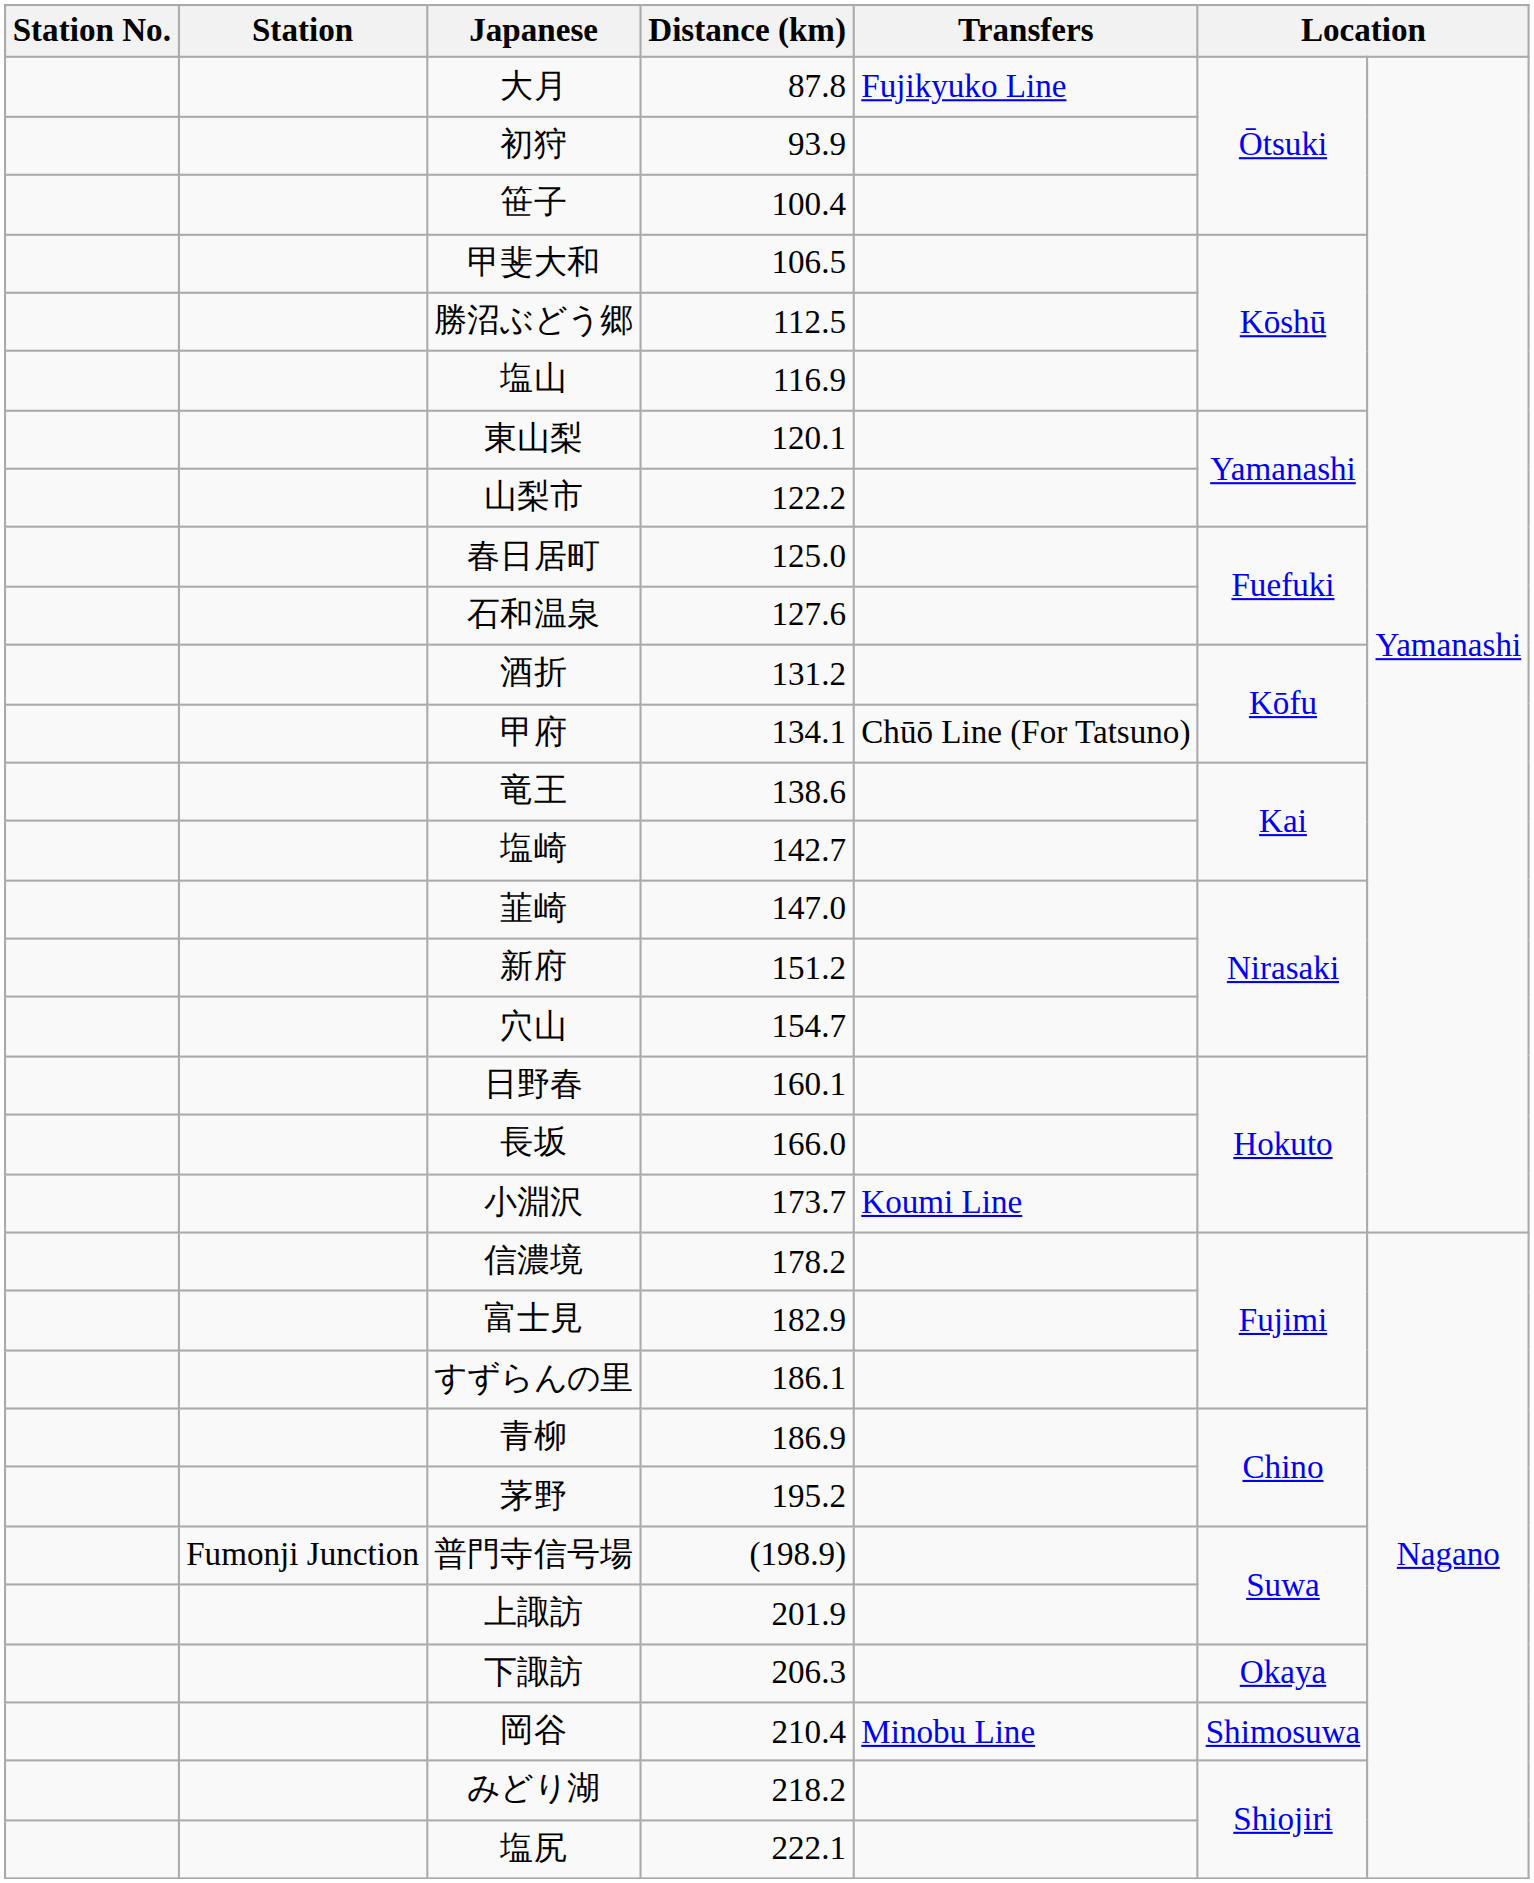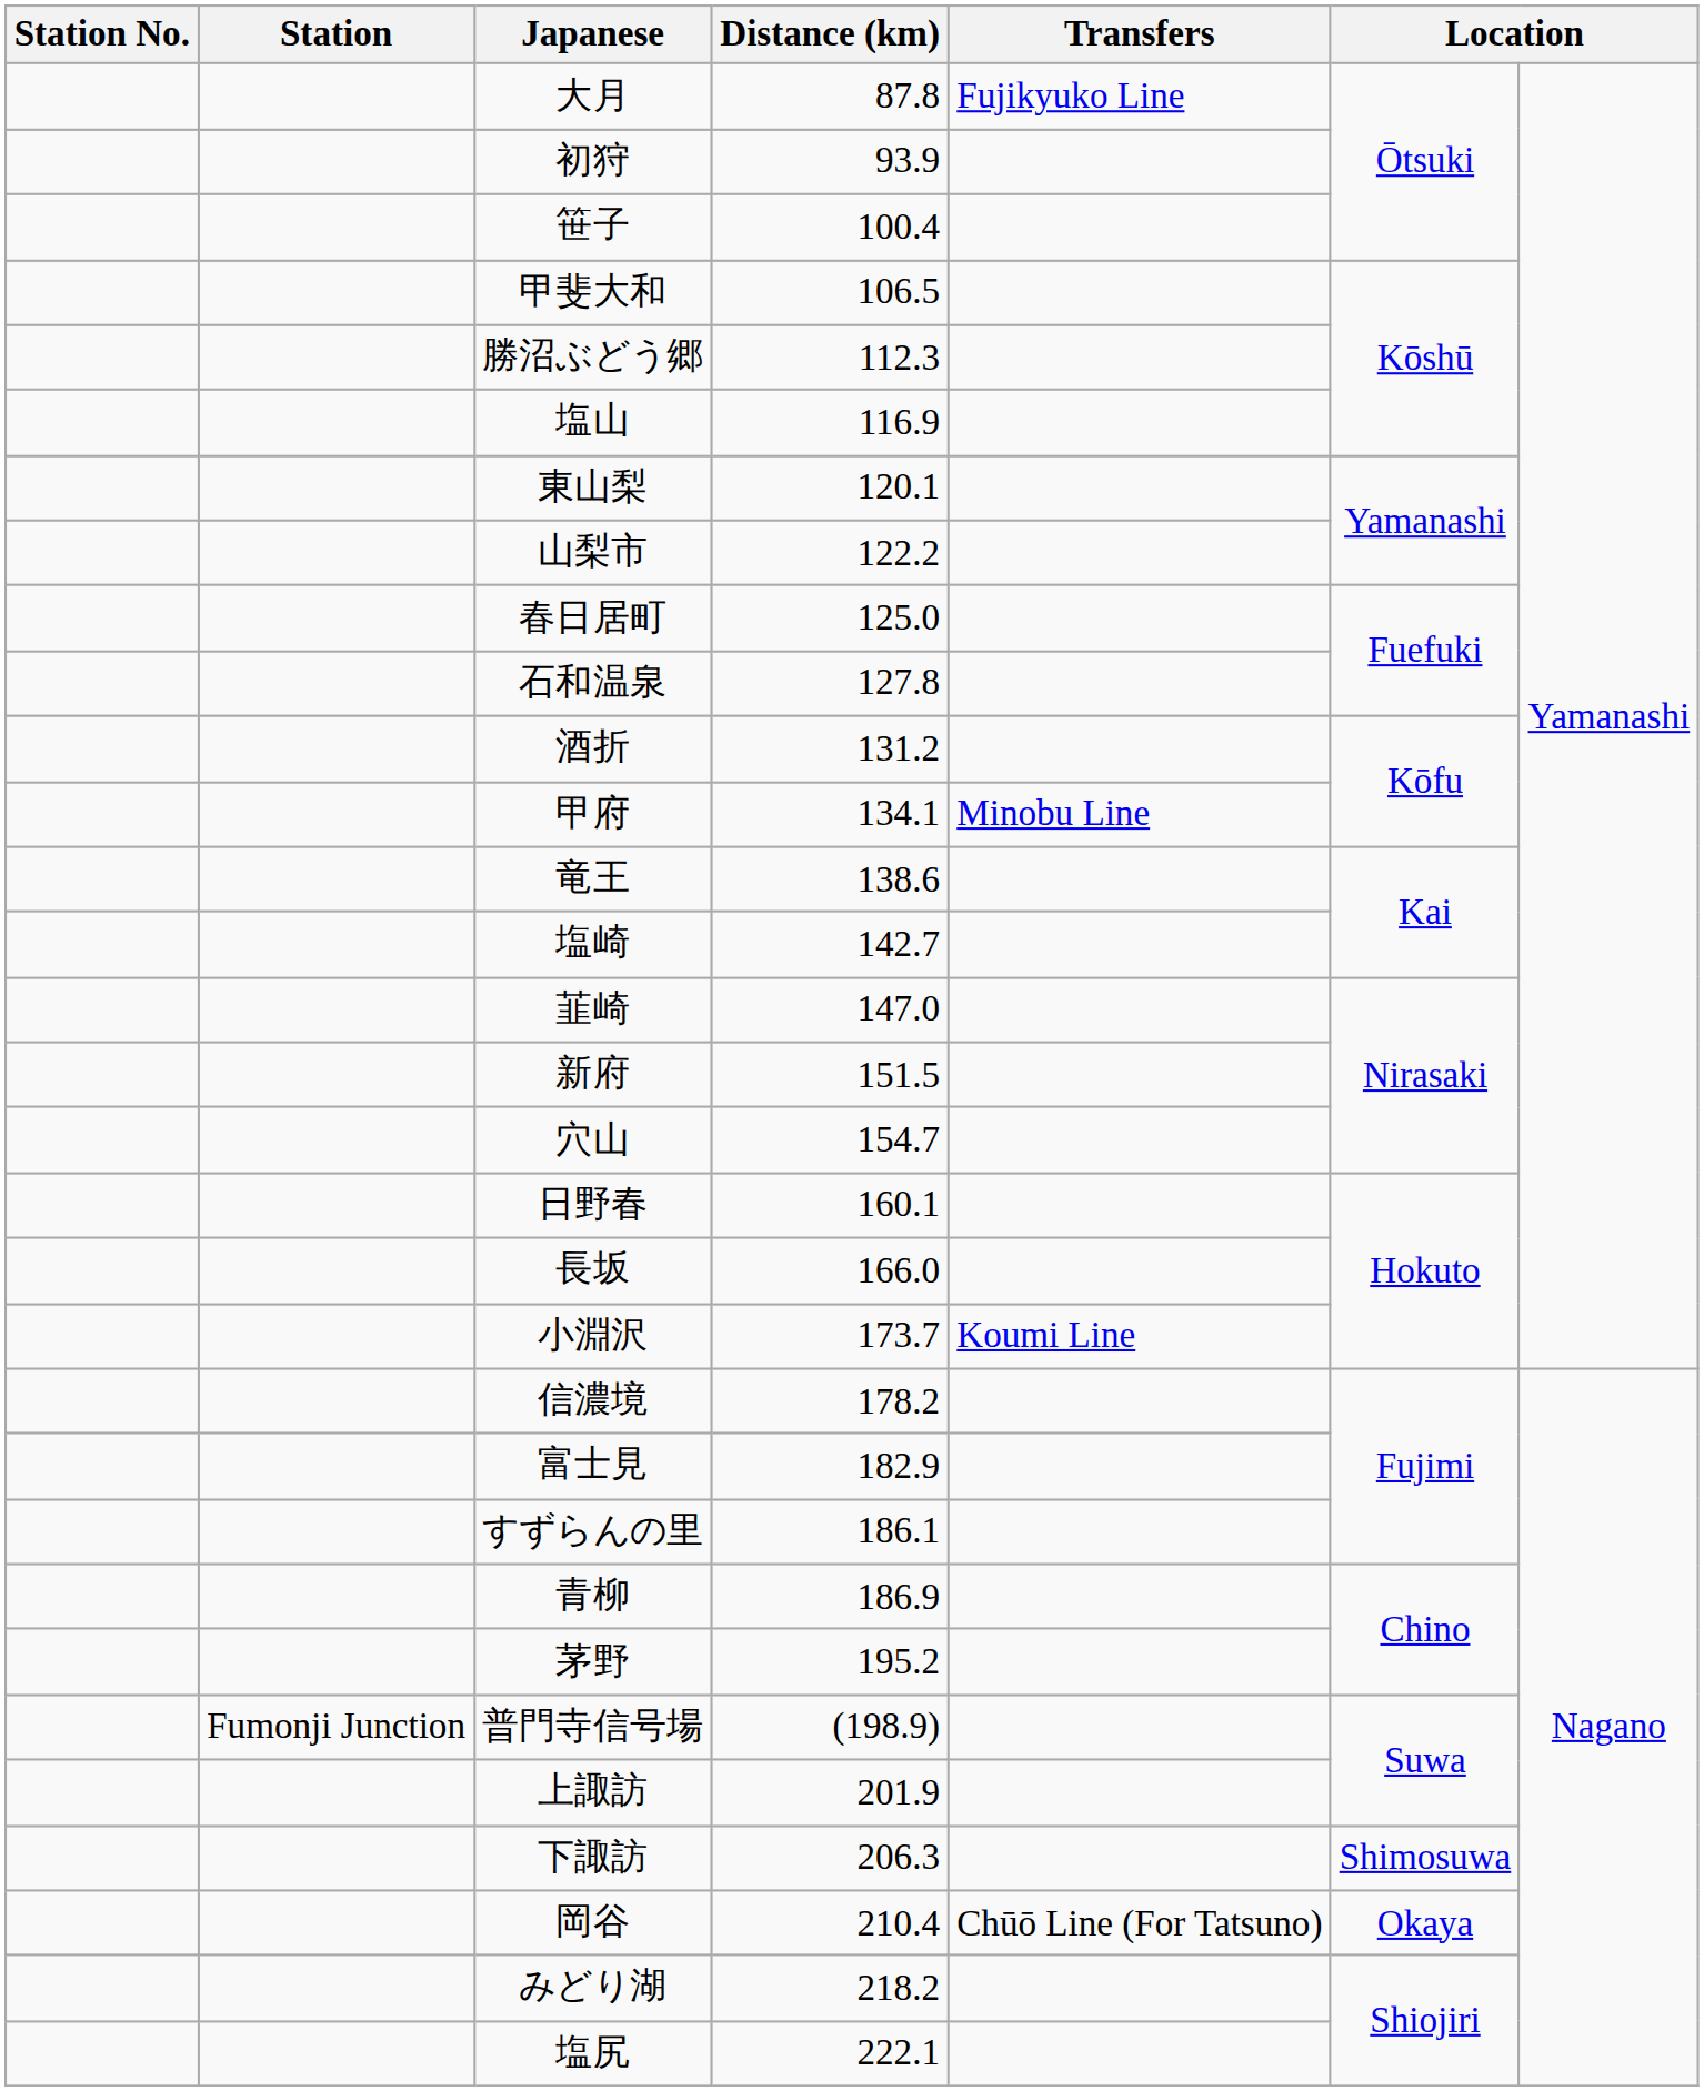勝沼ぶどう郷 | Distance (km): 112.5 -> 112.3
石和温泉 | Distance (km): 127.6 -> 127.8
甲府 | Transfers: Chūō Line (For Tatsuno) -> Minobu Line
新府 | Distance (km): 151.2 -> 151.5
下諏訪 | column 6: Okaya -> Shimosuwa
岡谷 | Transfers: Minobu Line -> Chūō Line (For Tatsuno)
岡谷 | column 6: Shimosuwa -> Okaya
